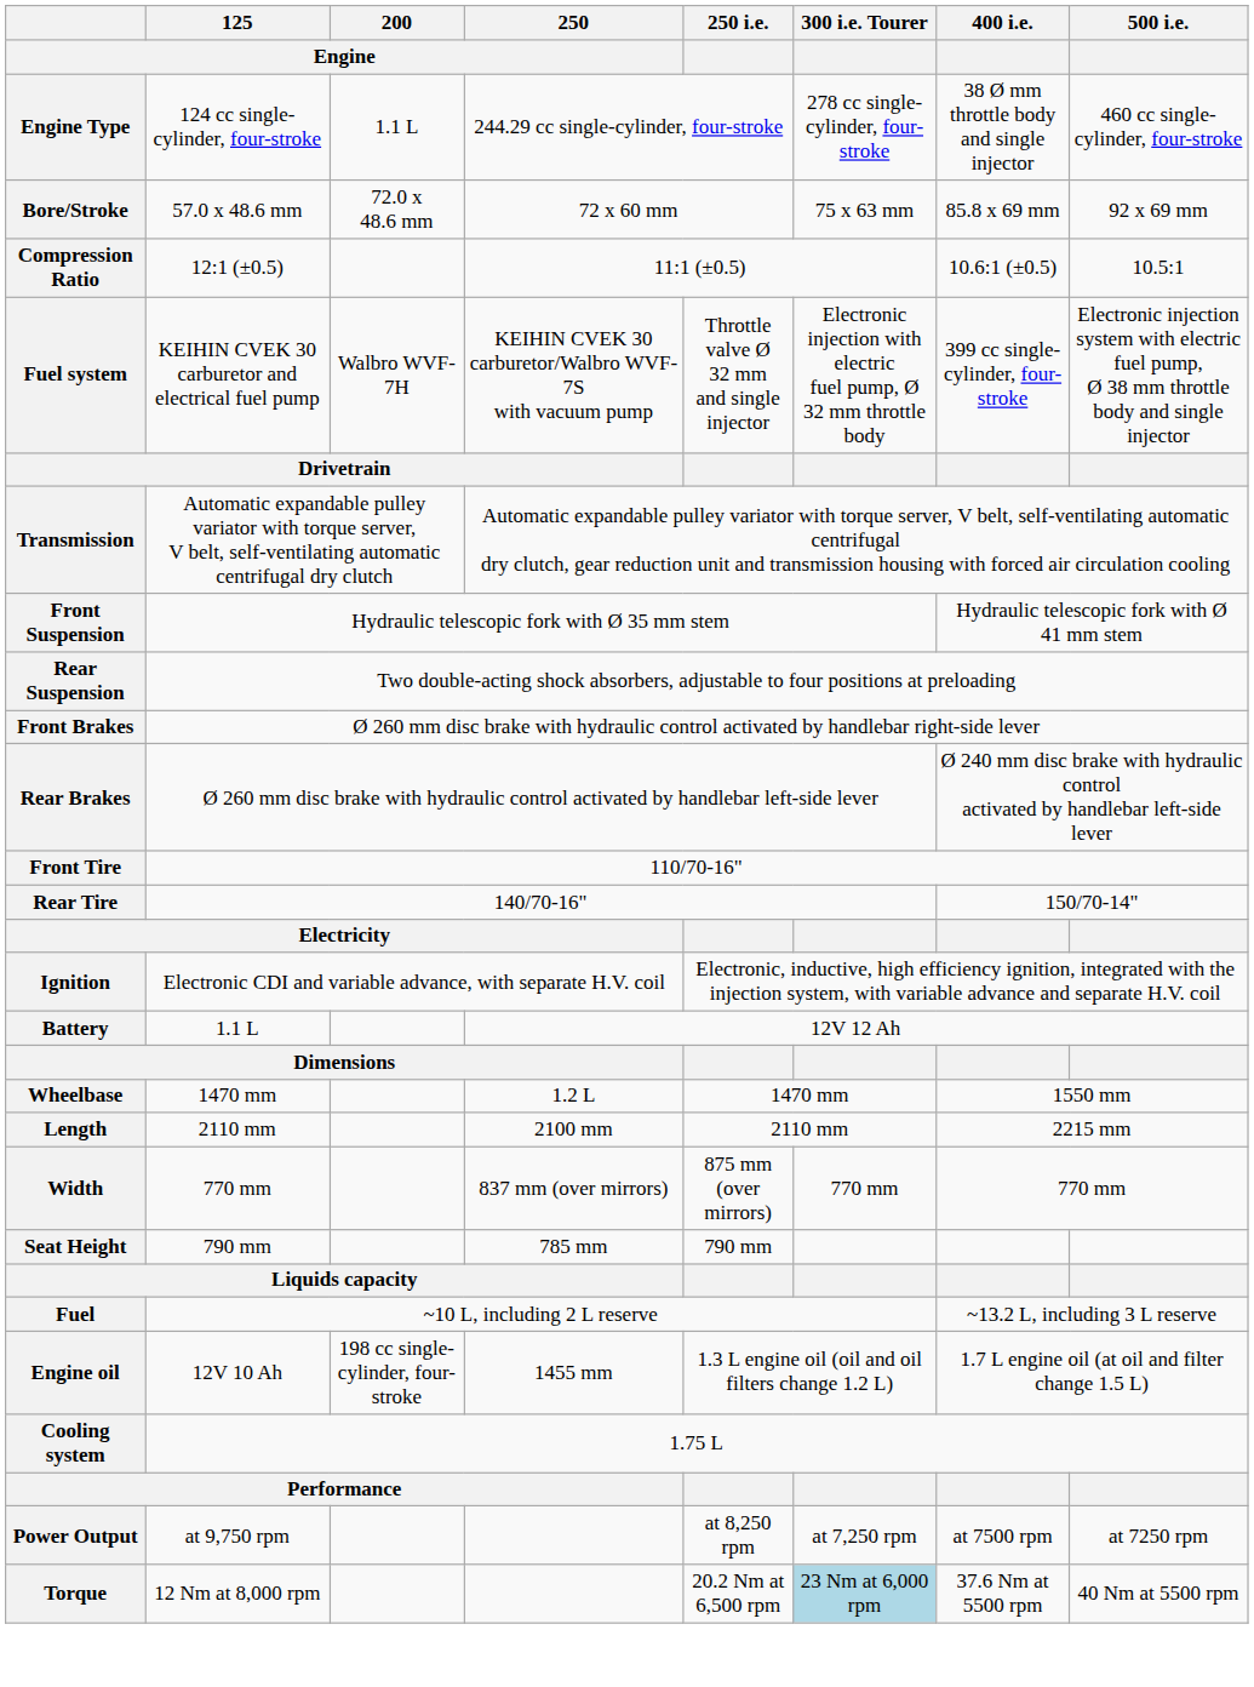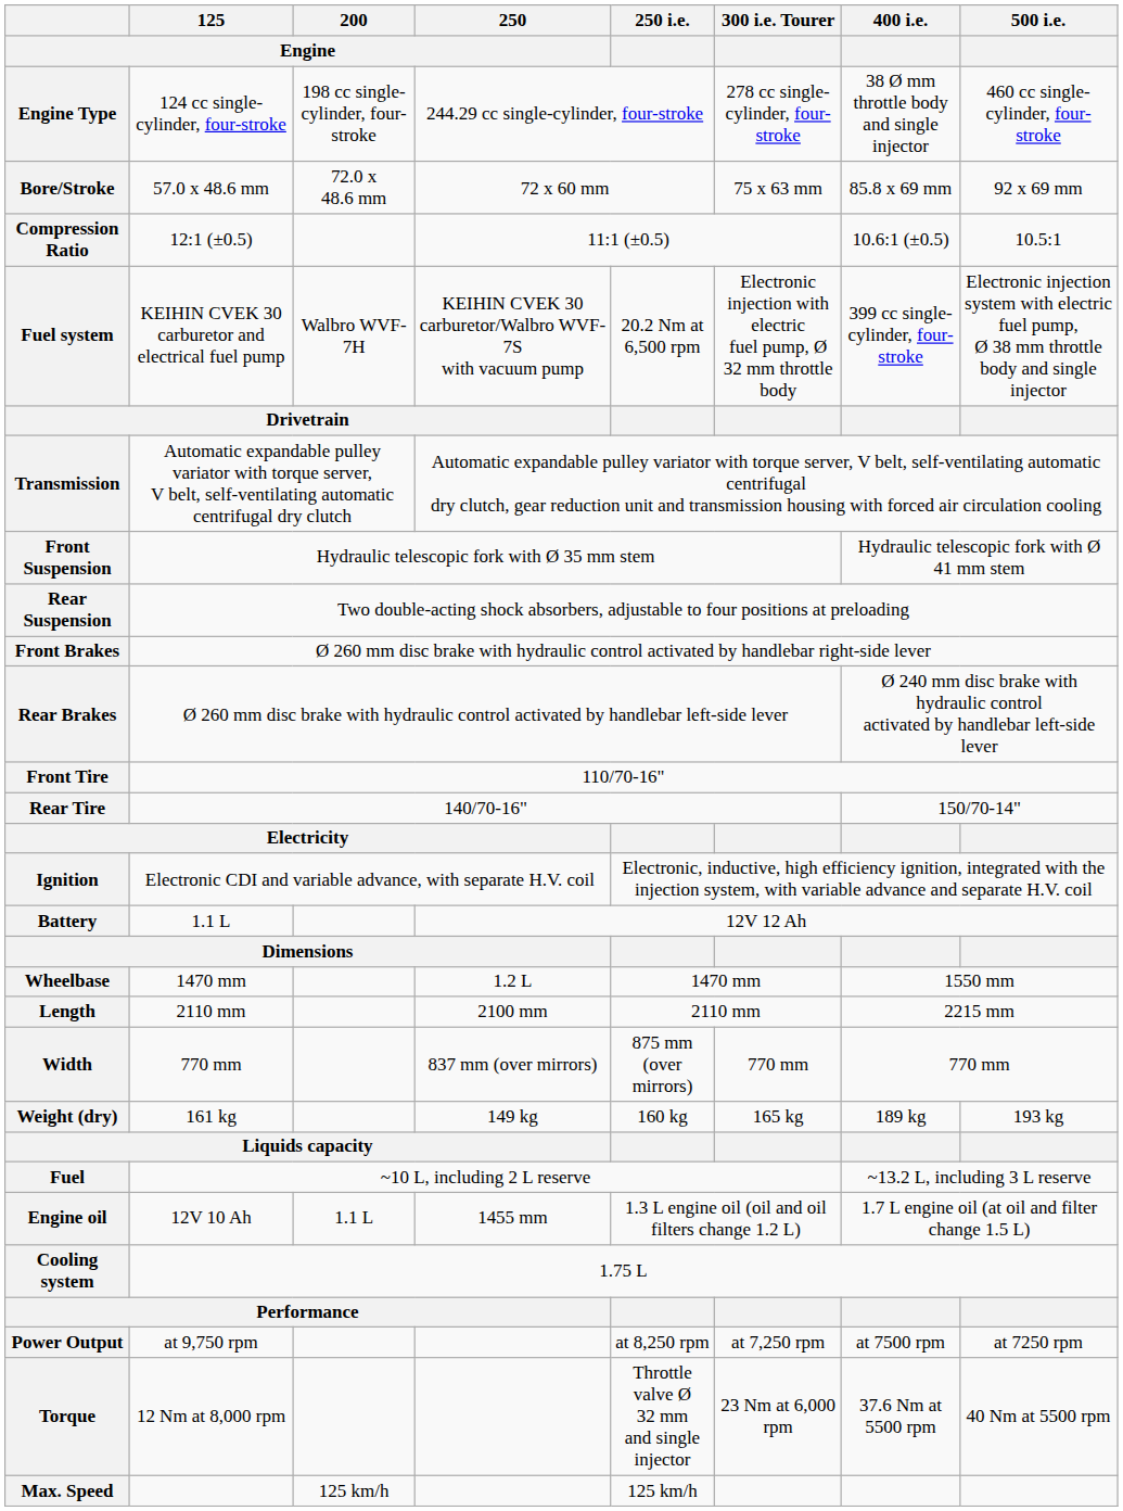Engine Type | 200 / Engine: 1.1 L -> 198 cc single-cylinder, four-stroke
Fuel system | 250 i.e.: Throttle valve Ø 32 mm and single injector -> 20.2 Nm at 6,500 rpm
- row: Seat Height | 790 mm | 785 mm | 790 mm
+ row: Weight (dry) | 161 kg | 149 kg | 160 kg | 165 kg | 189 kg | 193 kg
Engine oil | 200 / Engine: 198 cc single-cylinder, four-stroke -> 1.1 L
Torque | 250 i.e.: 20.2 Nm at 6,500 rpm -> Throttle valve Ø 32 mm and single injector
Torque | 300 i.e. Tourer: lightblue background -> no background
+ row: Max. Speed | 125 km/h | 125 km/h
